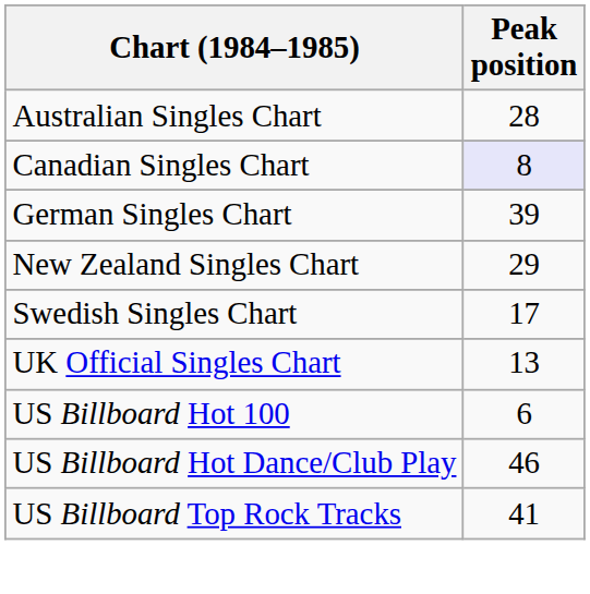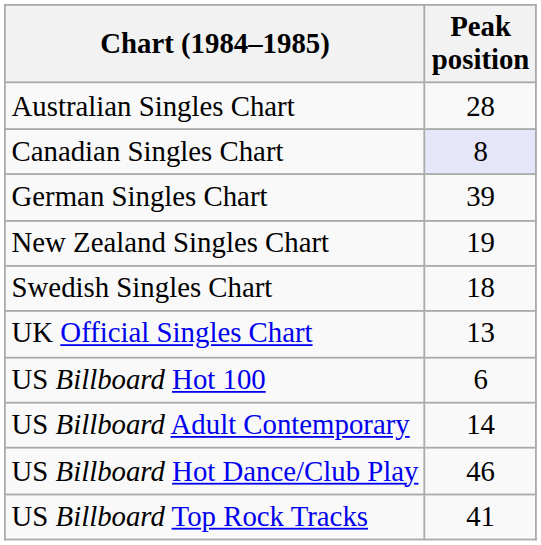New Zealand Singles Chart | Peak position: 29 -> 19
Swedish Singles Chart | Peak position: 17 -> 18
+ row: US Billboard Adult Contemporary | 14
